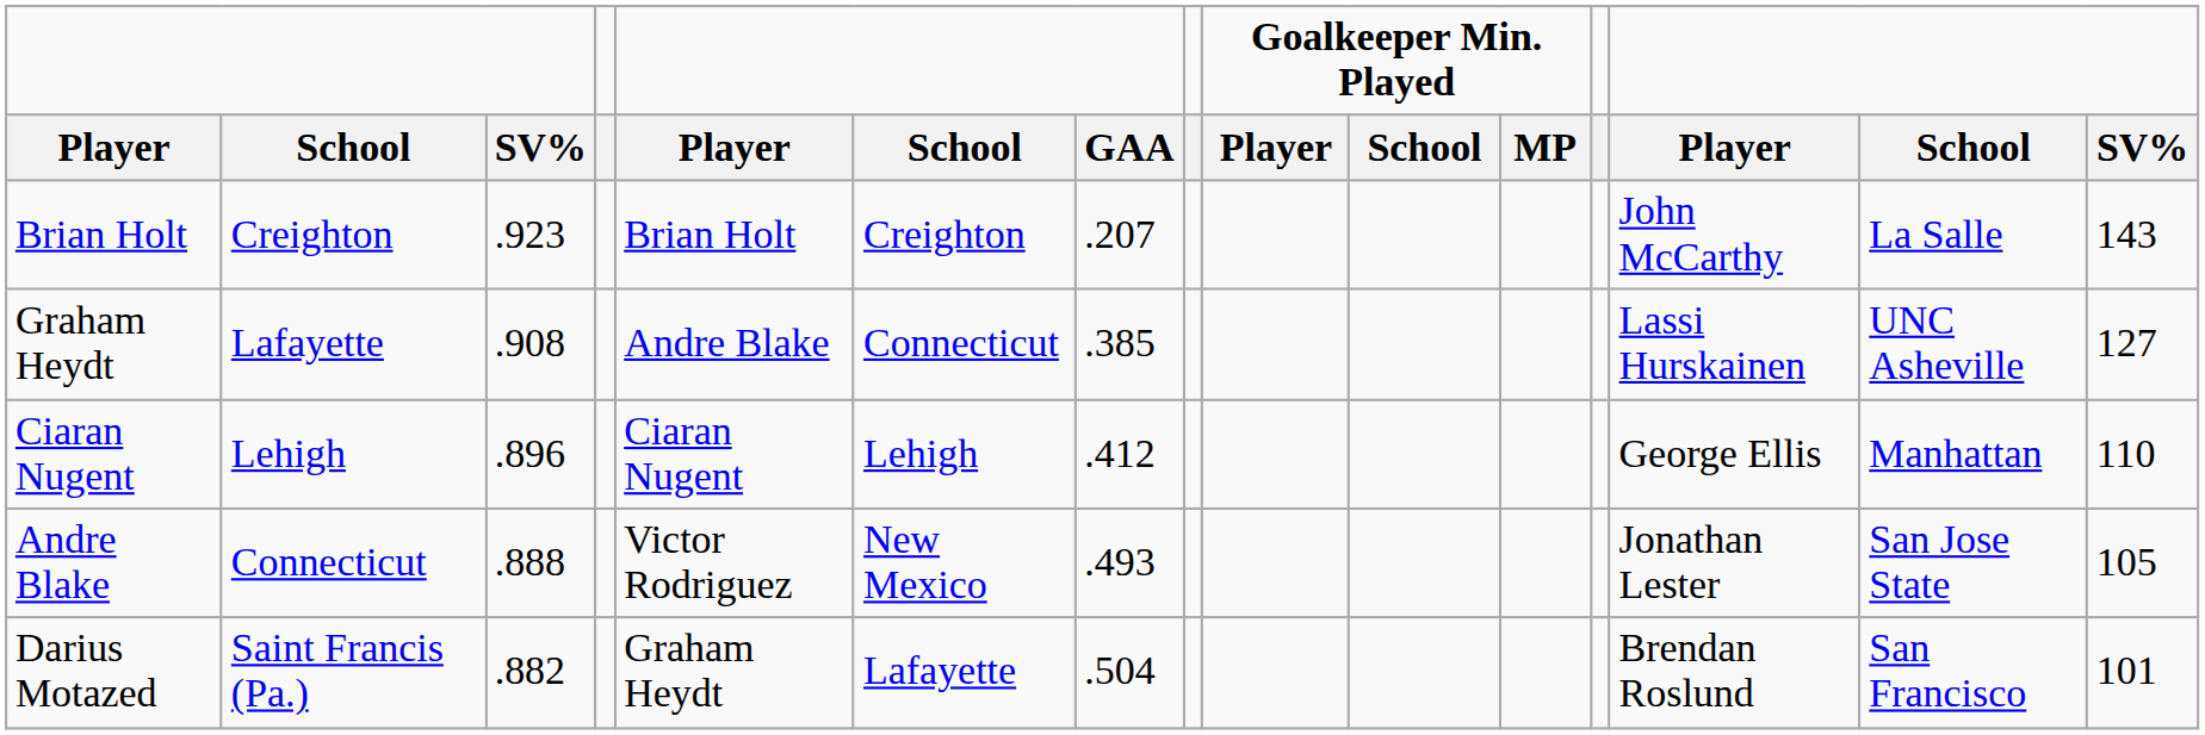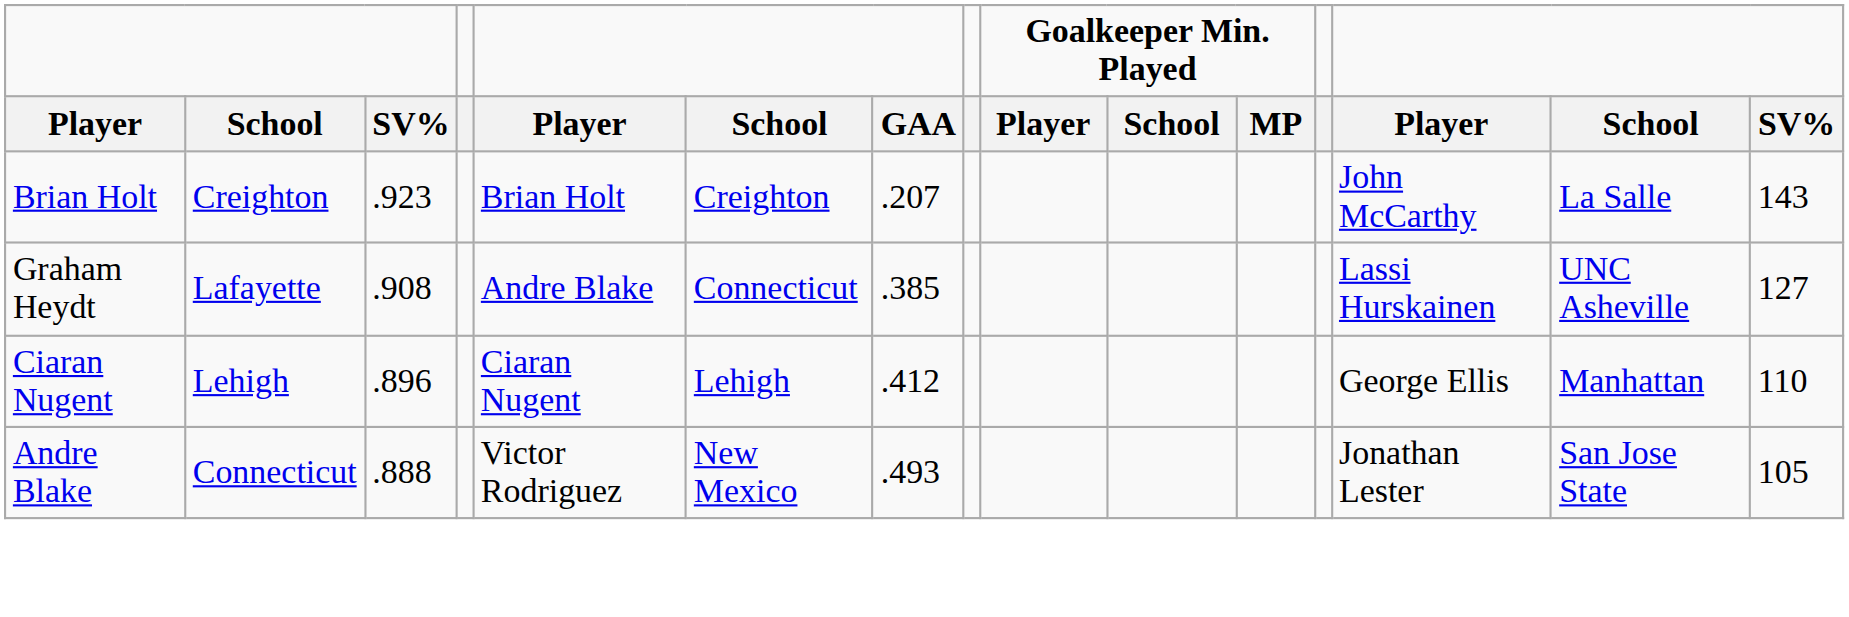- row: Darius Motazed | Saint Francis (Pa.) | .882 | Graham Heydt | Lafayette | .504 | Brendan Roslund | San Francisco | 101
